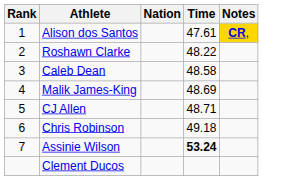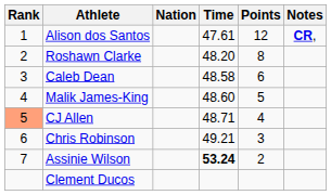+ column: Points | 12 | 8 | 6 | 5 | 4 | 3 | 2
Alison dos Santos | Notes: gold background -> no background
Roshawn Clarke | Time: 48.22 -> 48.20
Malik James-King | Time: 48.69 -> 48.60
CJ Allen | Rank: no background -> lightsalmon background
Chris Robinson | Time: 49.18 -> 49.21
